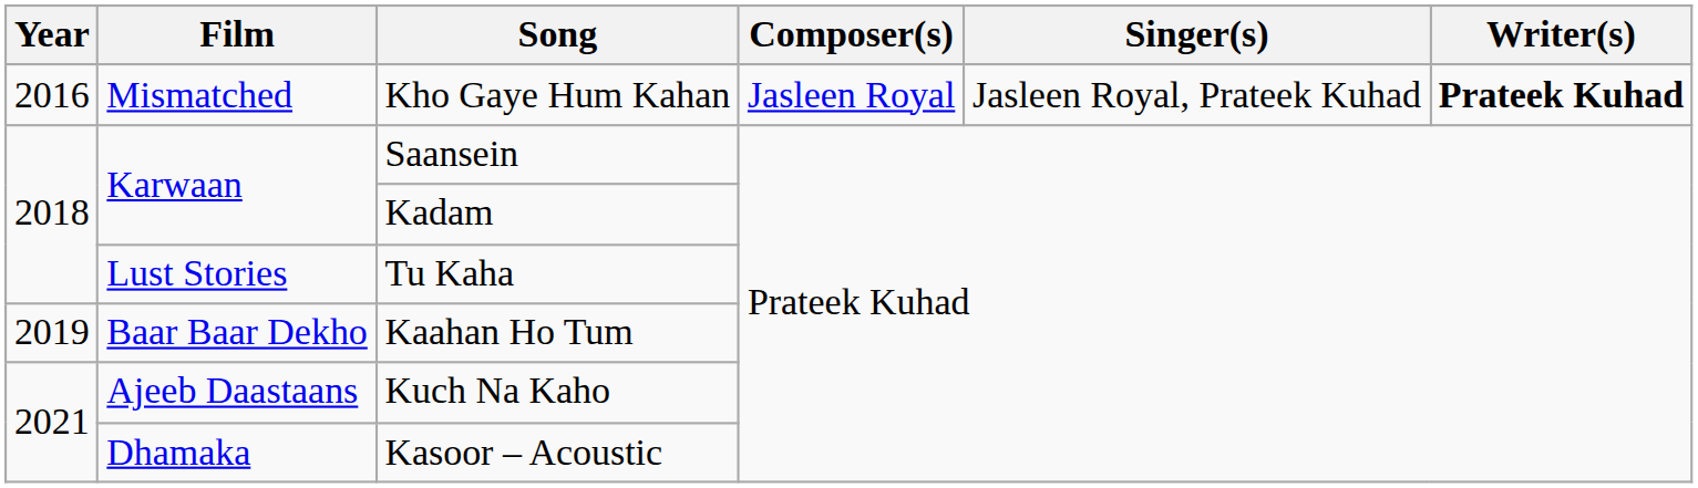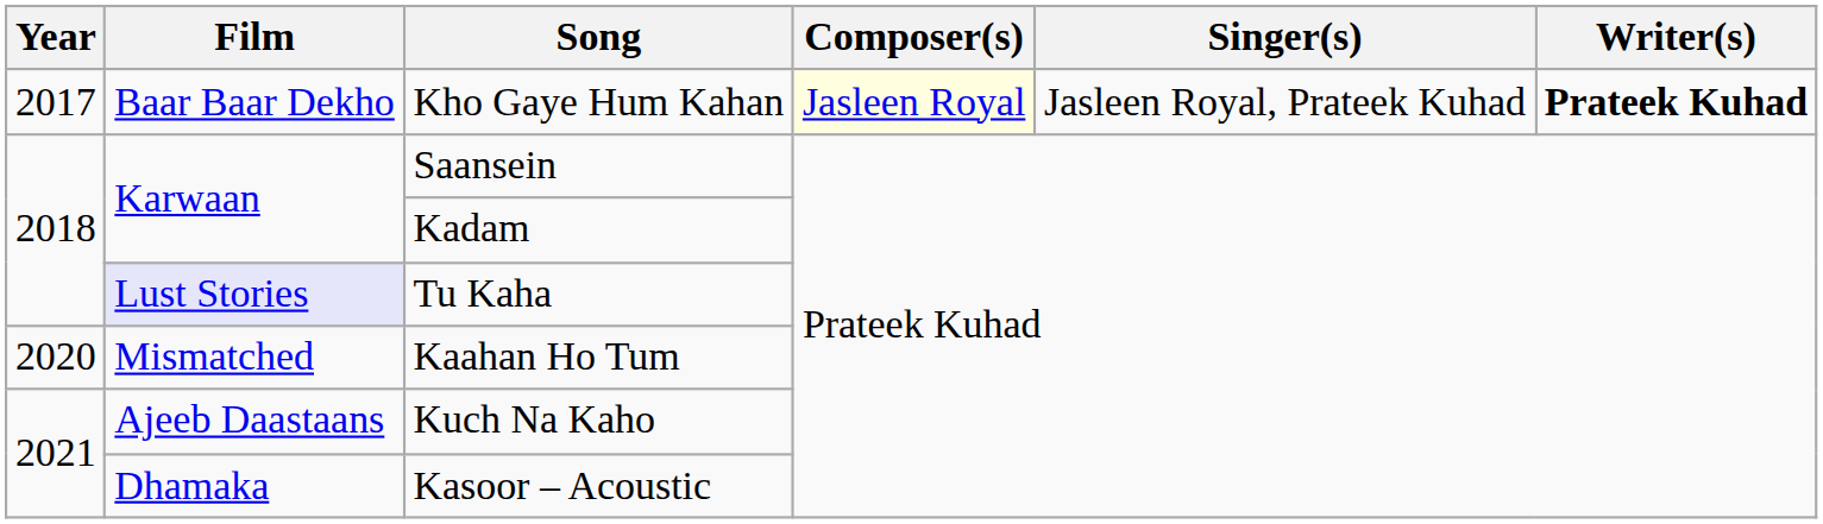Kho Gaye Hum Kahan | Year: 2016 -> 2017
Kho Gaye Hum Kahan | Film: Mismatched -> Baar Baar Dekho
Kho Gaye Hum Kahan | Composer(s): no background -> lightyellow background
Tu Kaha | Film: no background -> lavender background
Kaahan Ho Tum | Year: 2019 -> 2020
Kaahan Ho Tum | Film: Baar Baar Dekho -> Mismatched
